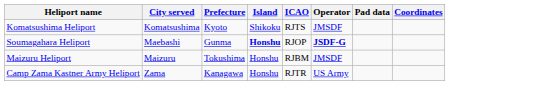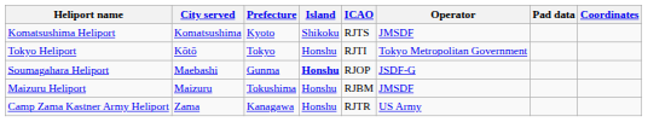+ row: Tokyo Heliport | Kōtō | Tokyo | Honshu | RJTI | Tokyo Metropolitan Government
Soumagahara Heliport | Operator: bold -> normal
